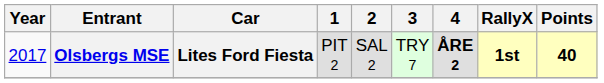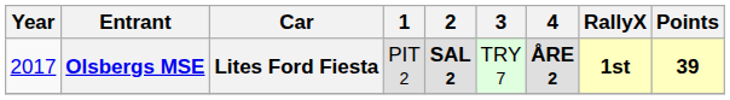Olsbergs MSE | 2: normal -> bold
Olsbergs MSE | Points: 40 -> 39
